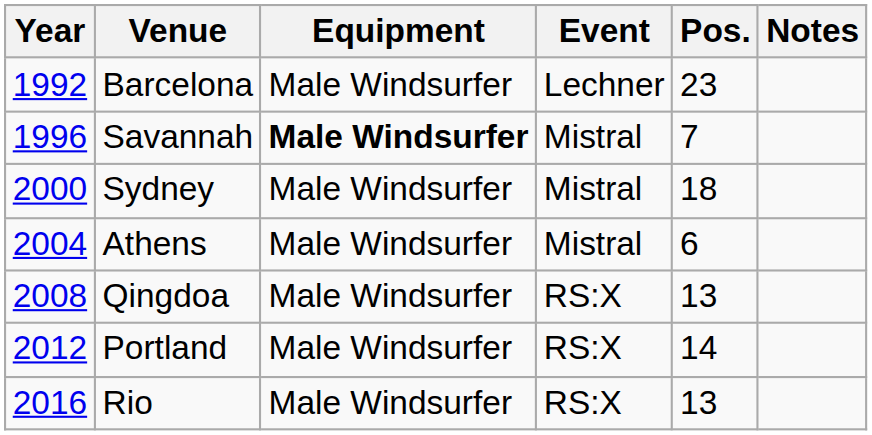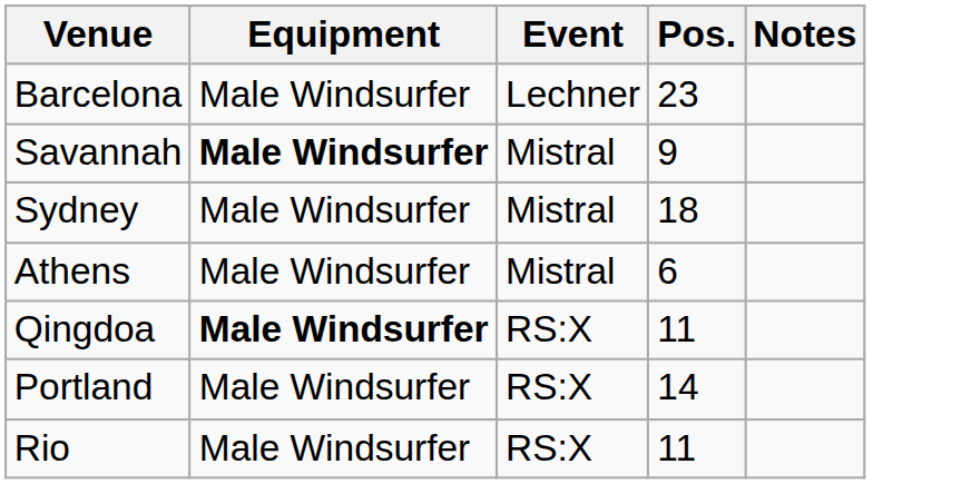- column: Year | 1992 | 1996 | 2000 | 2004 | 2008 | 2012 | 2016
Savannah | Pos.: 7 -> 9
Qingdoa | Equipment: normal -> bold
Qingdoa | Pos.: 13 -> 11
Rio | Pos.: 13 -> 11
